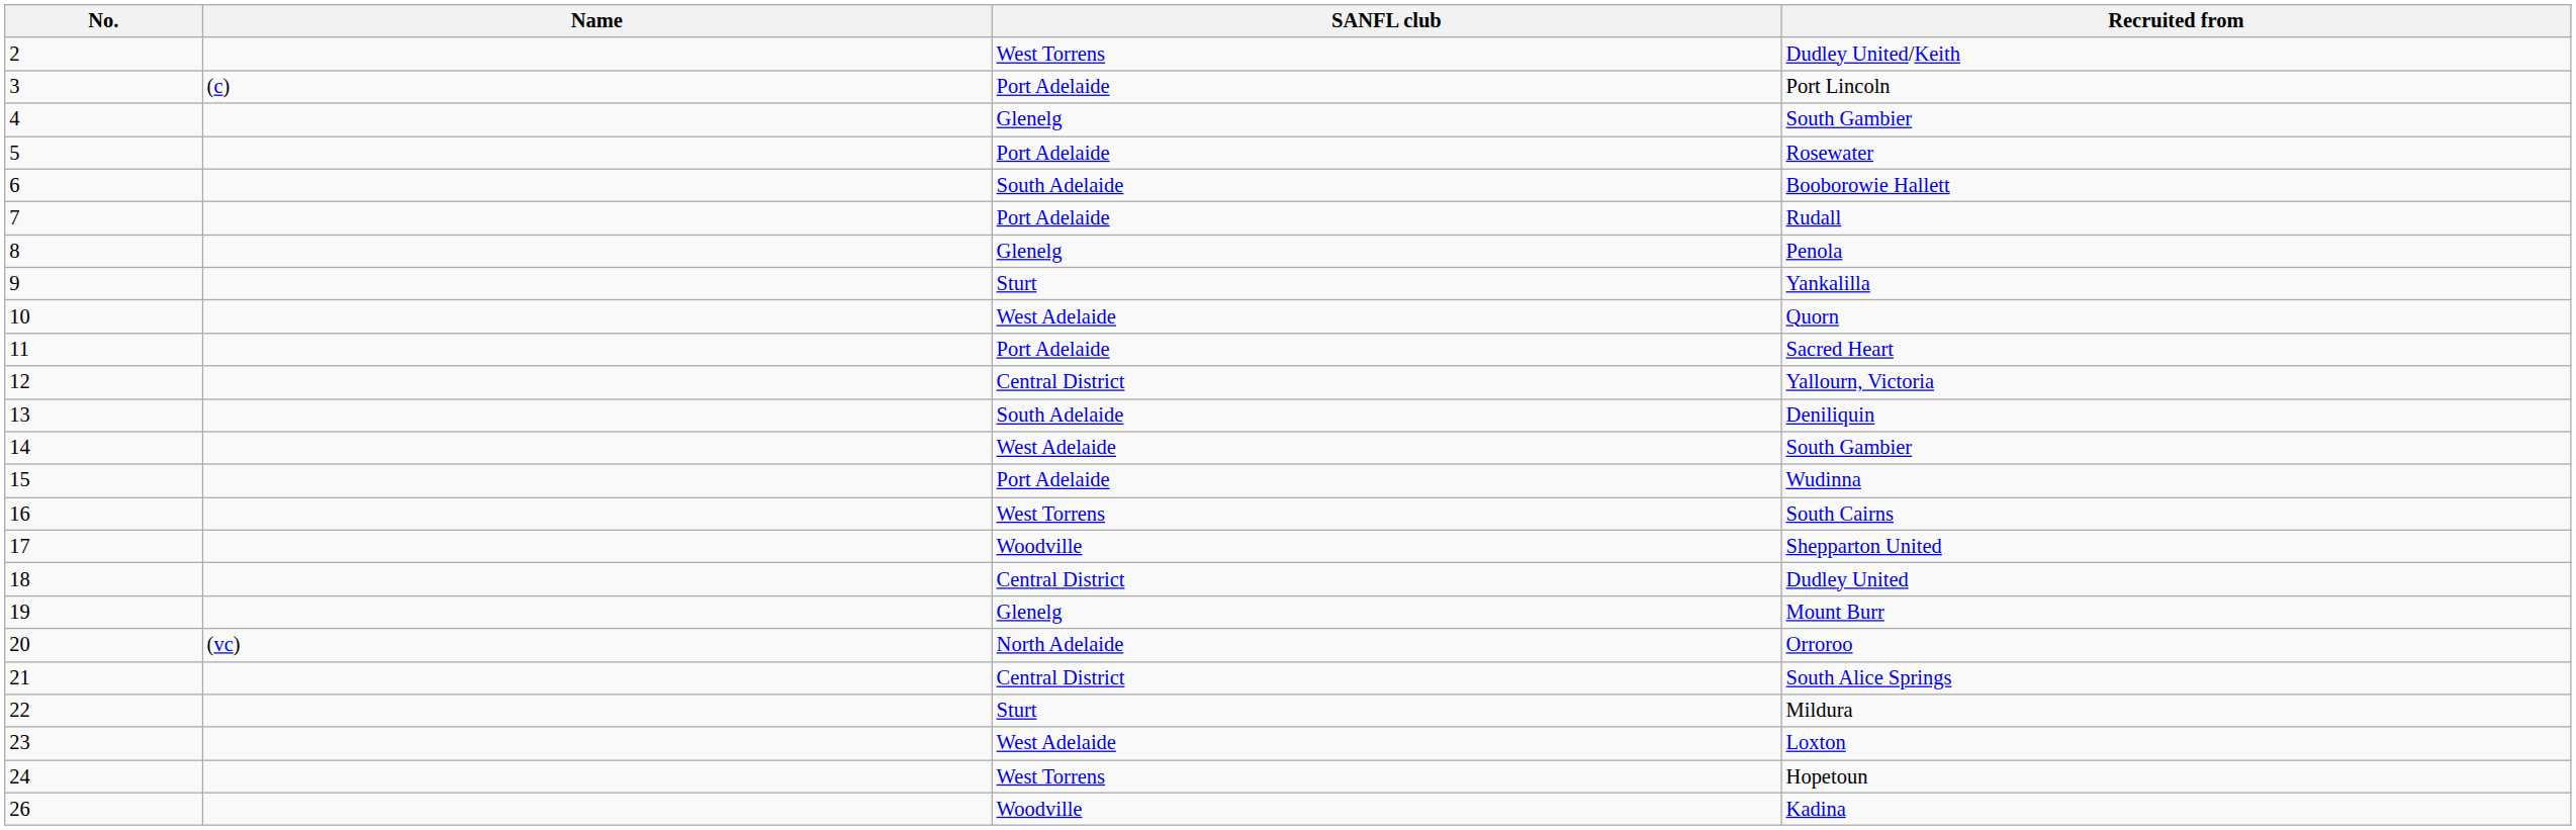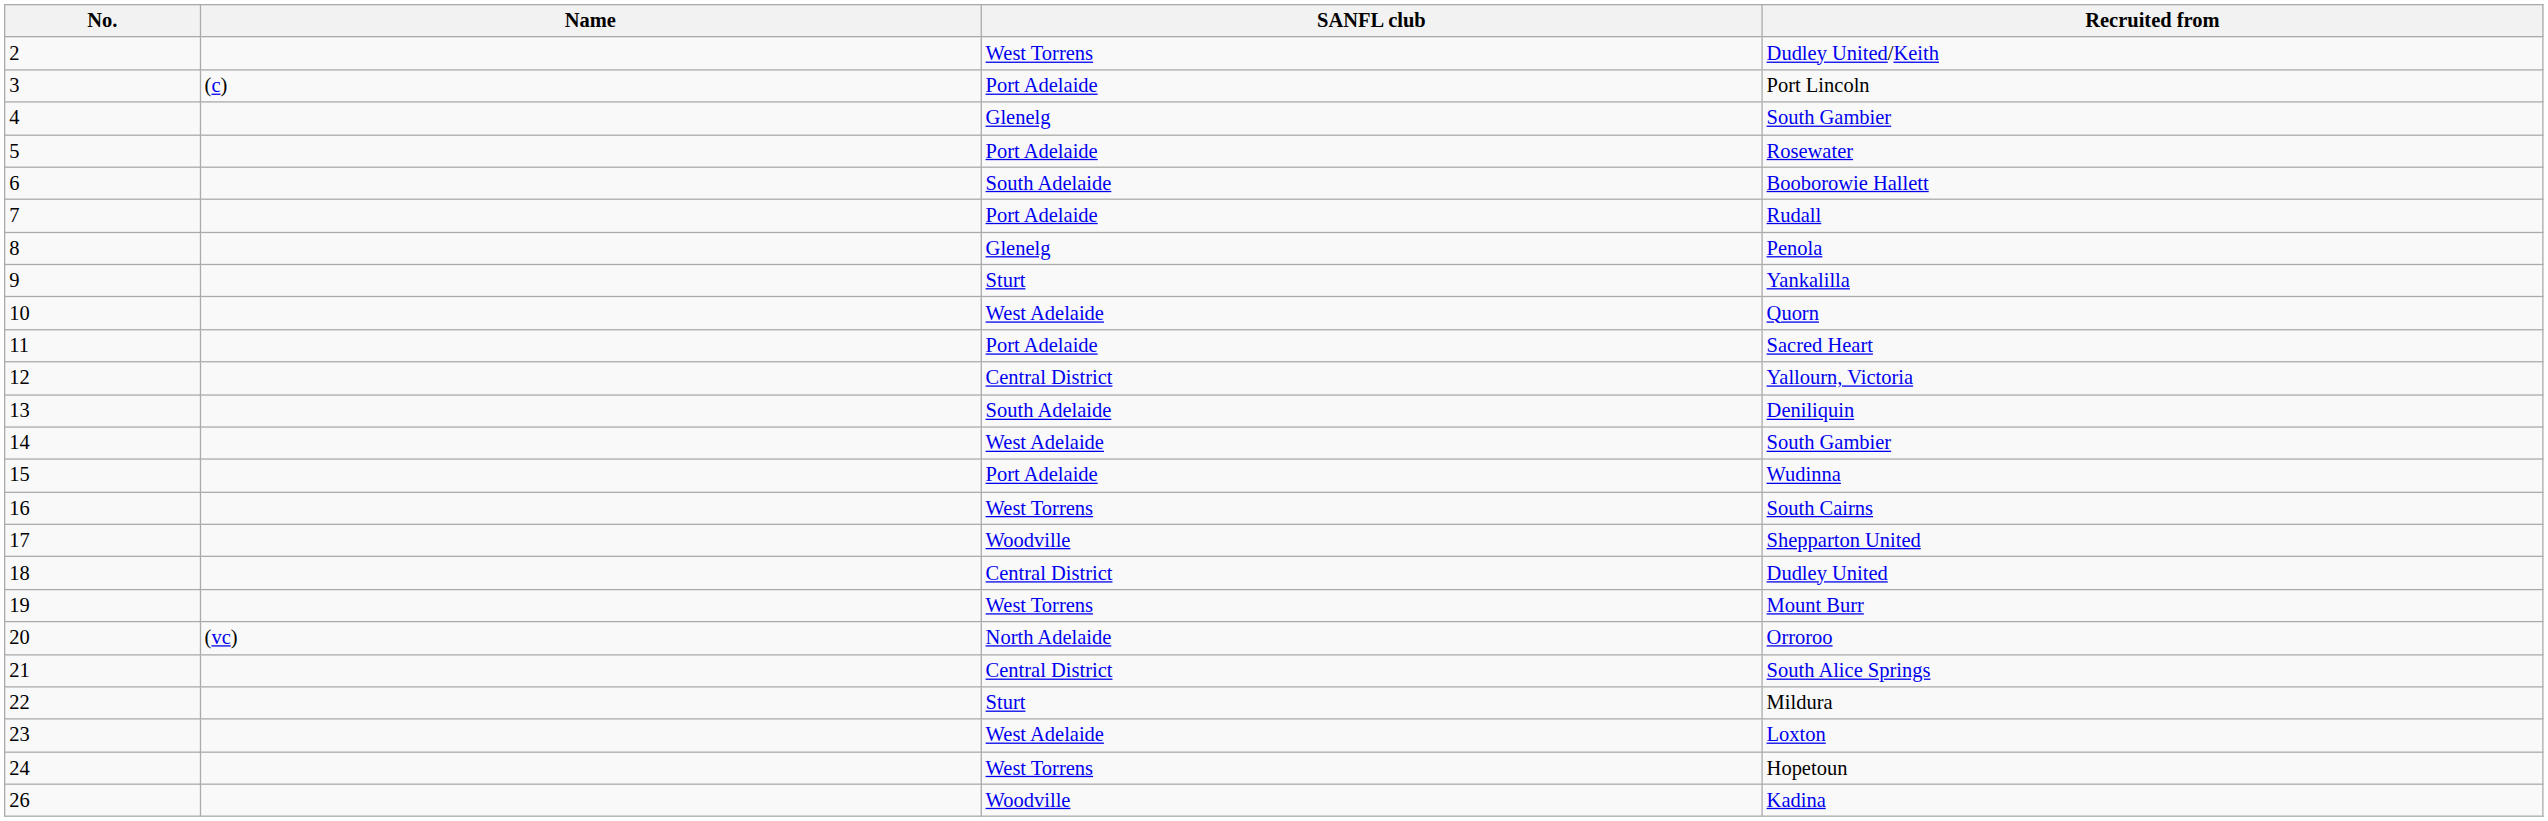Mount Burr | SANFL club: Glenelg -> West Torrens
